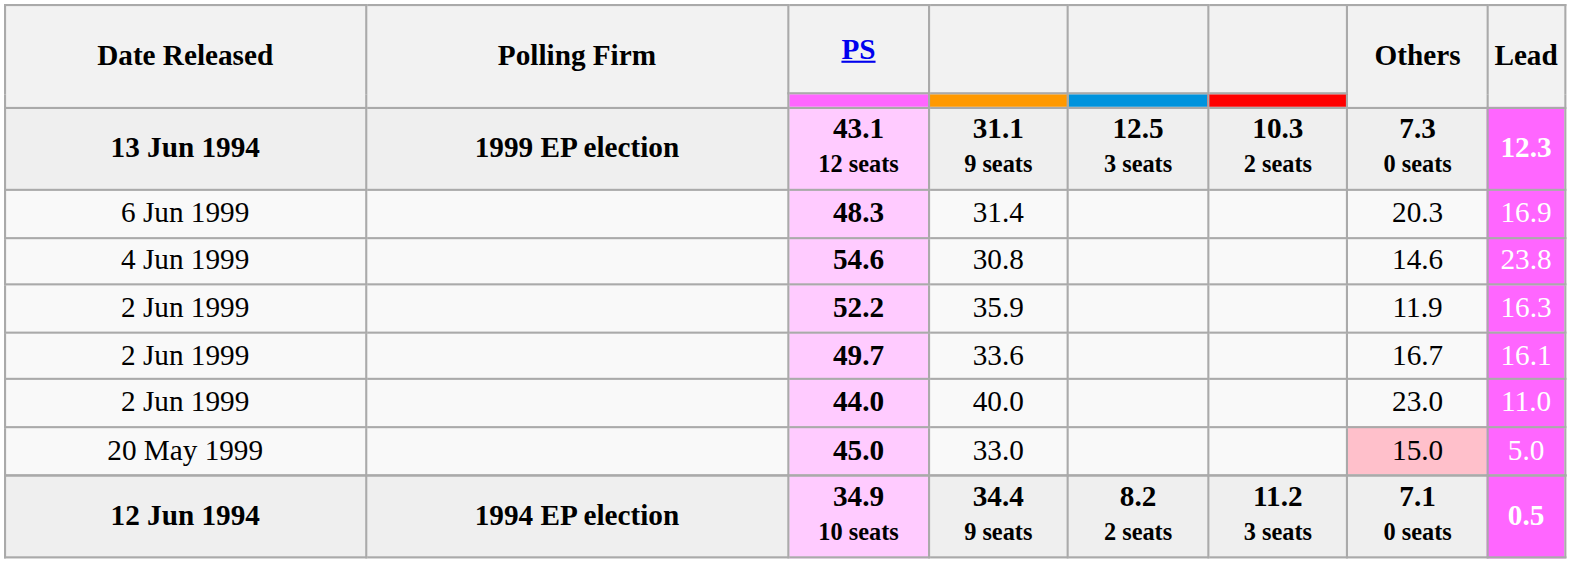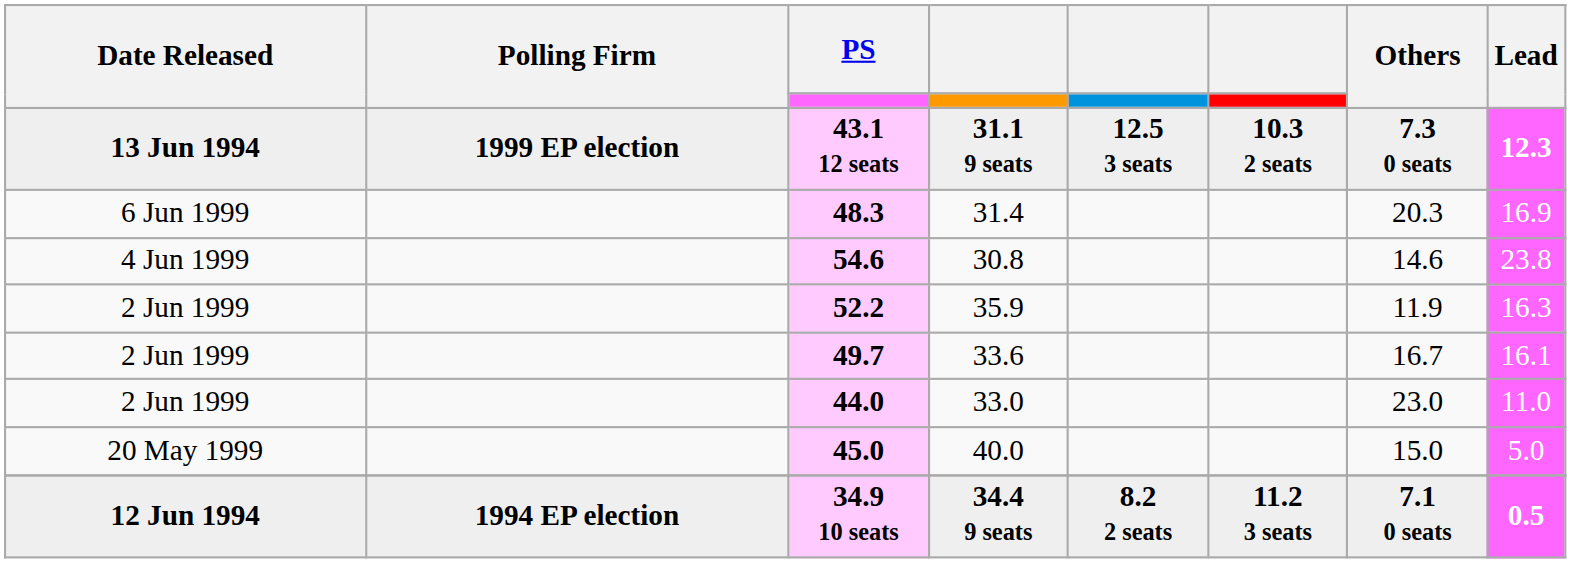44.0 | column 4: 40.0 -> 33.0
45.0 | column 4: 33.0 -> 40.0
45.0 | Others: pink background -> no background
